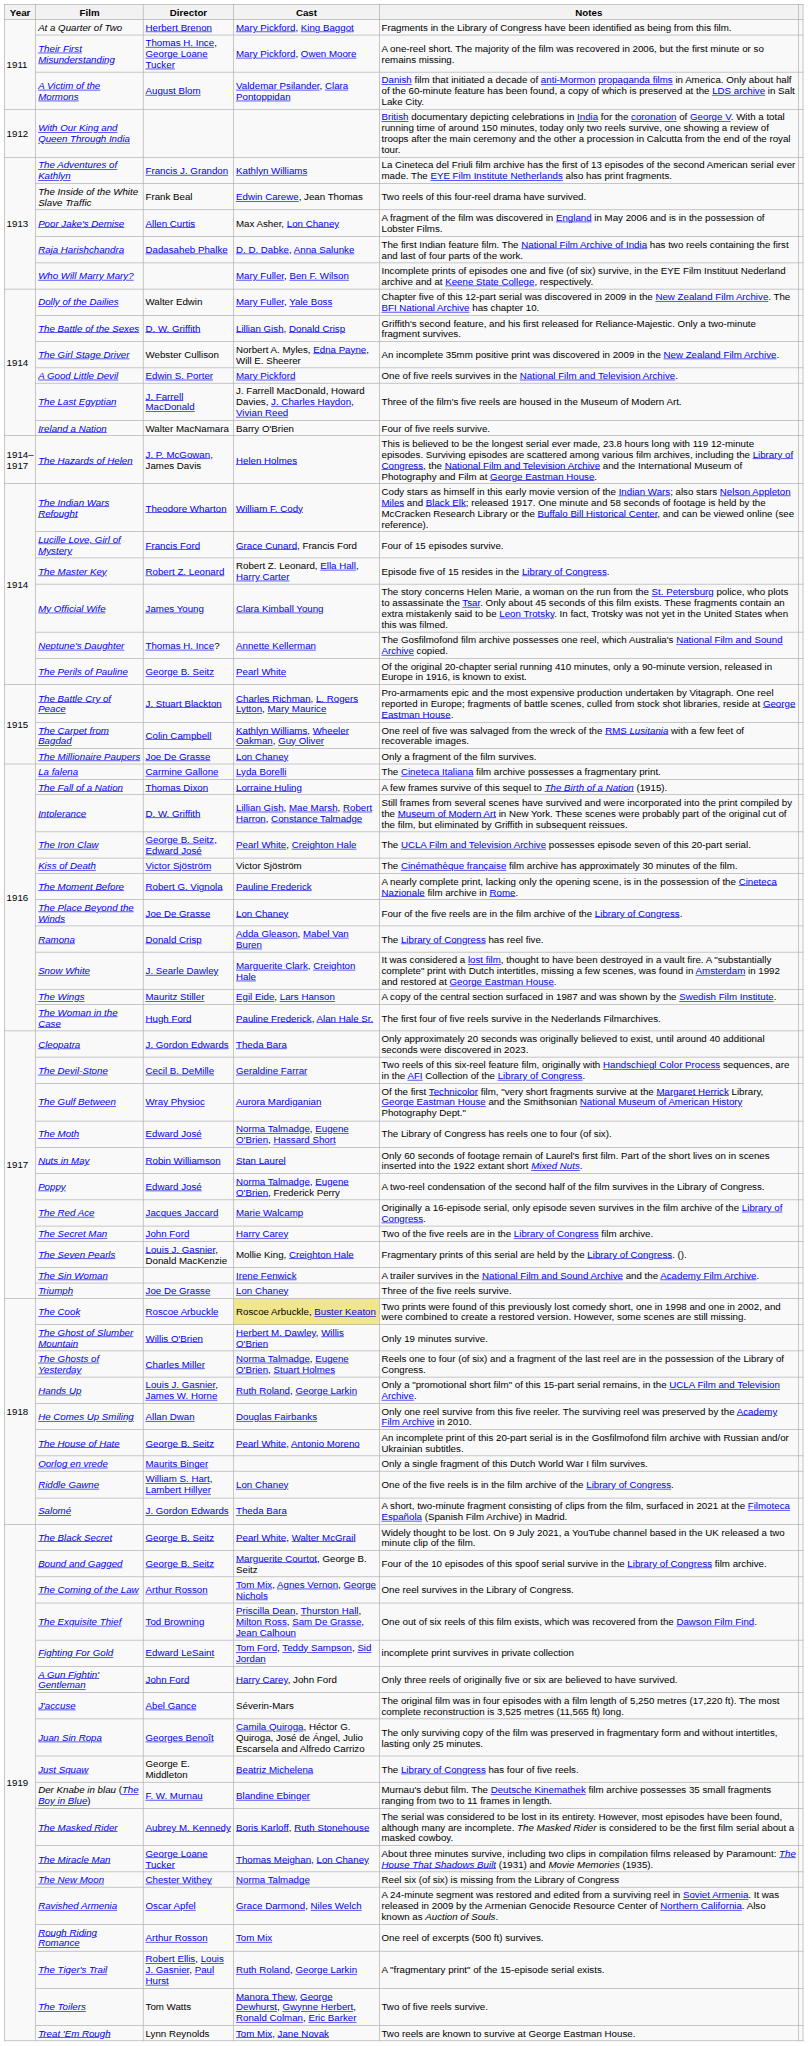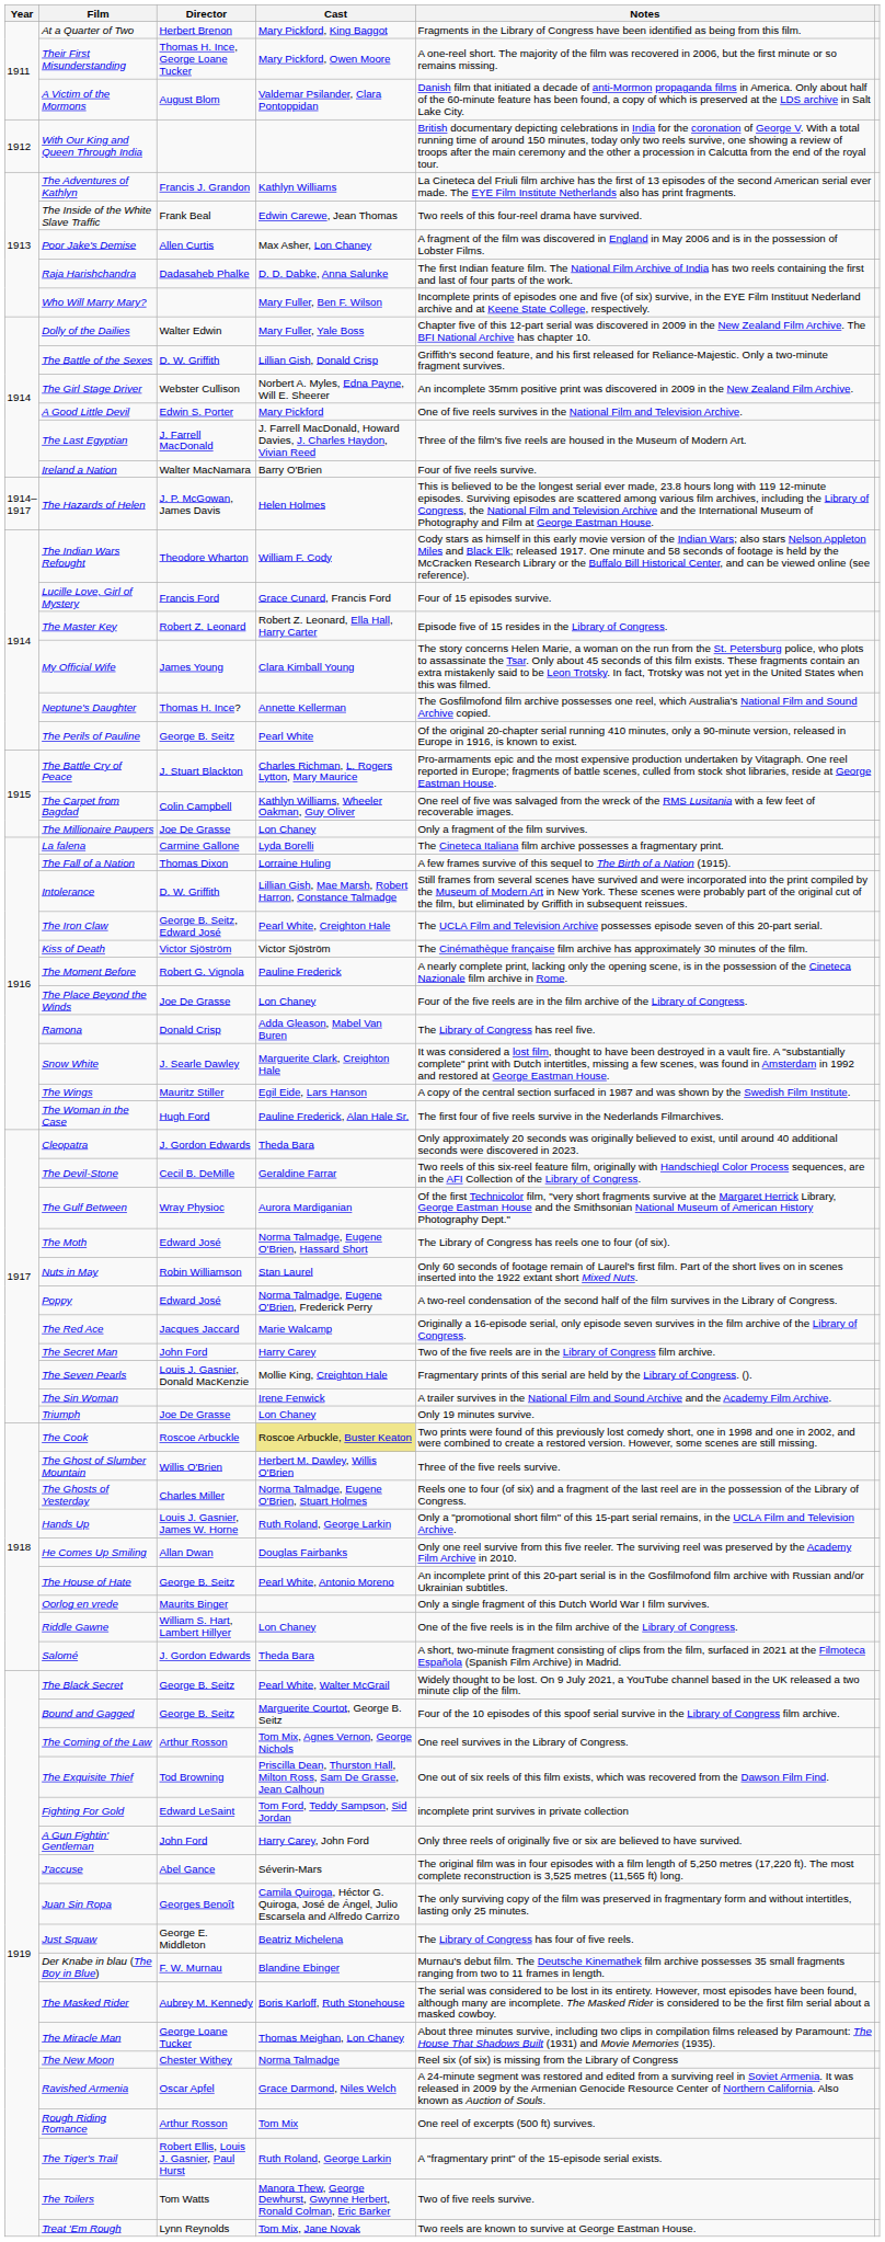Triumph | Notes: Three of the five reels survive. -> Only 19 minutes survive.
The Ghost of Slumber Mountain | Notes: Only 19 minutes survive. -> Three of the five reels survive.
